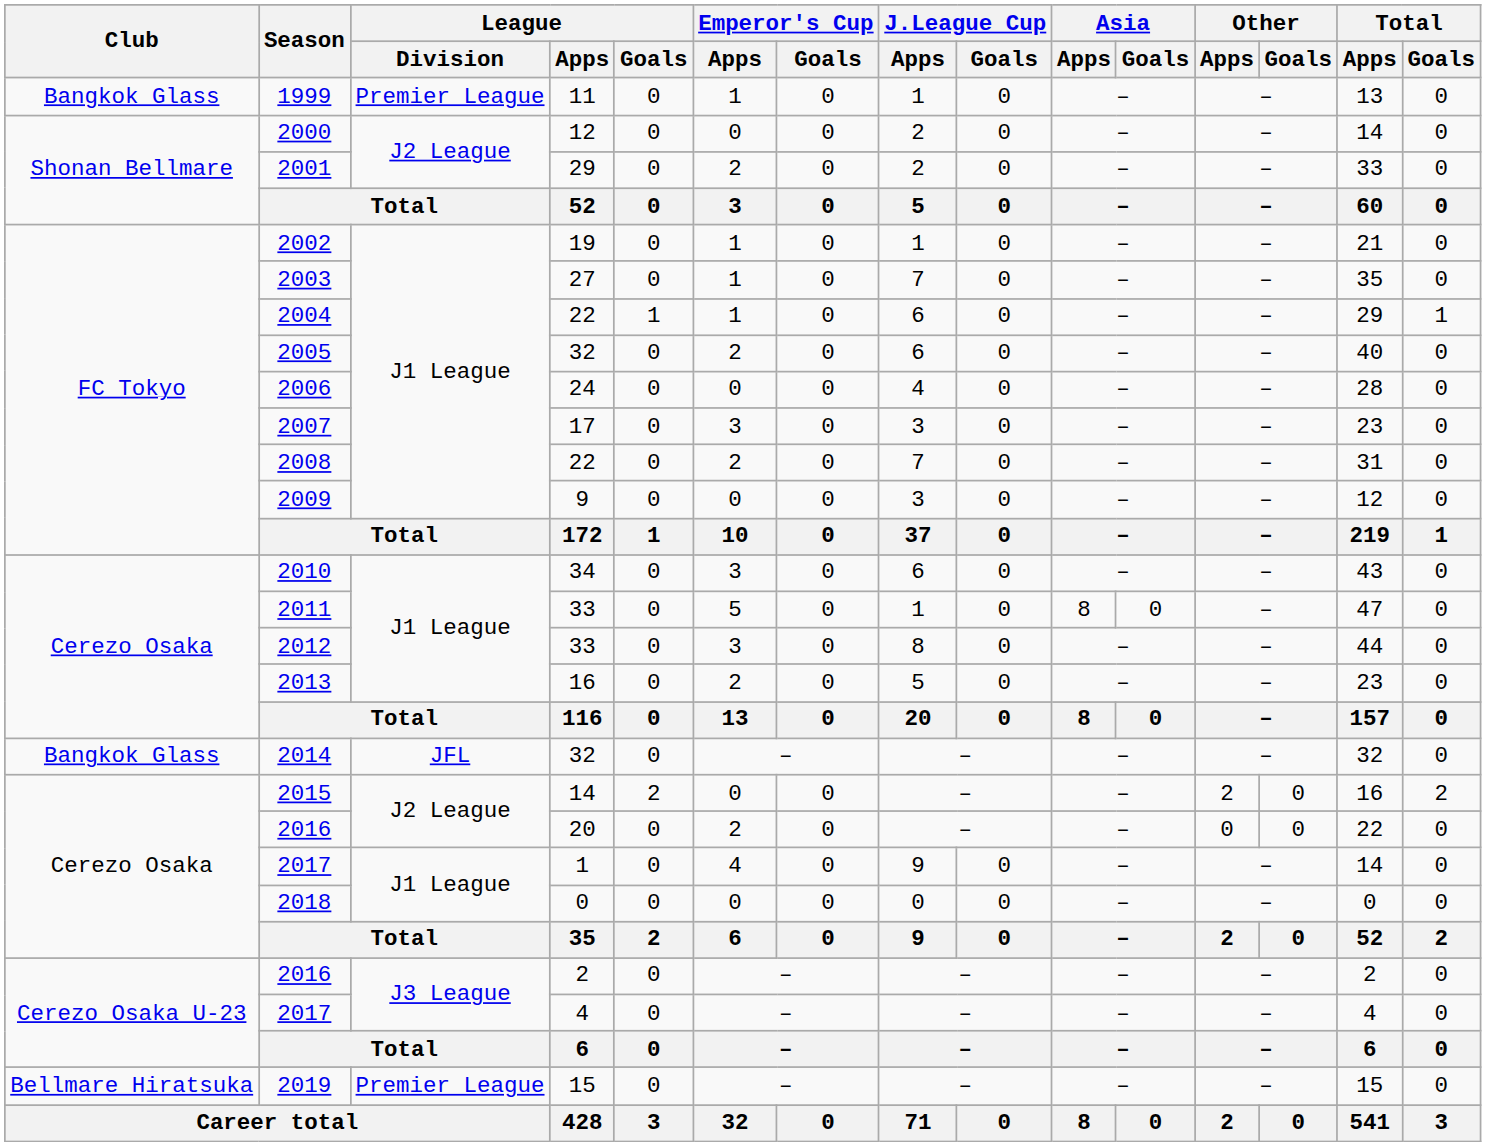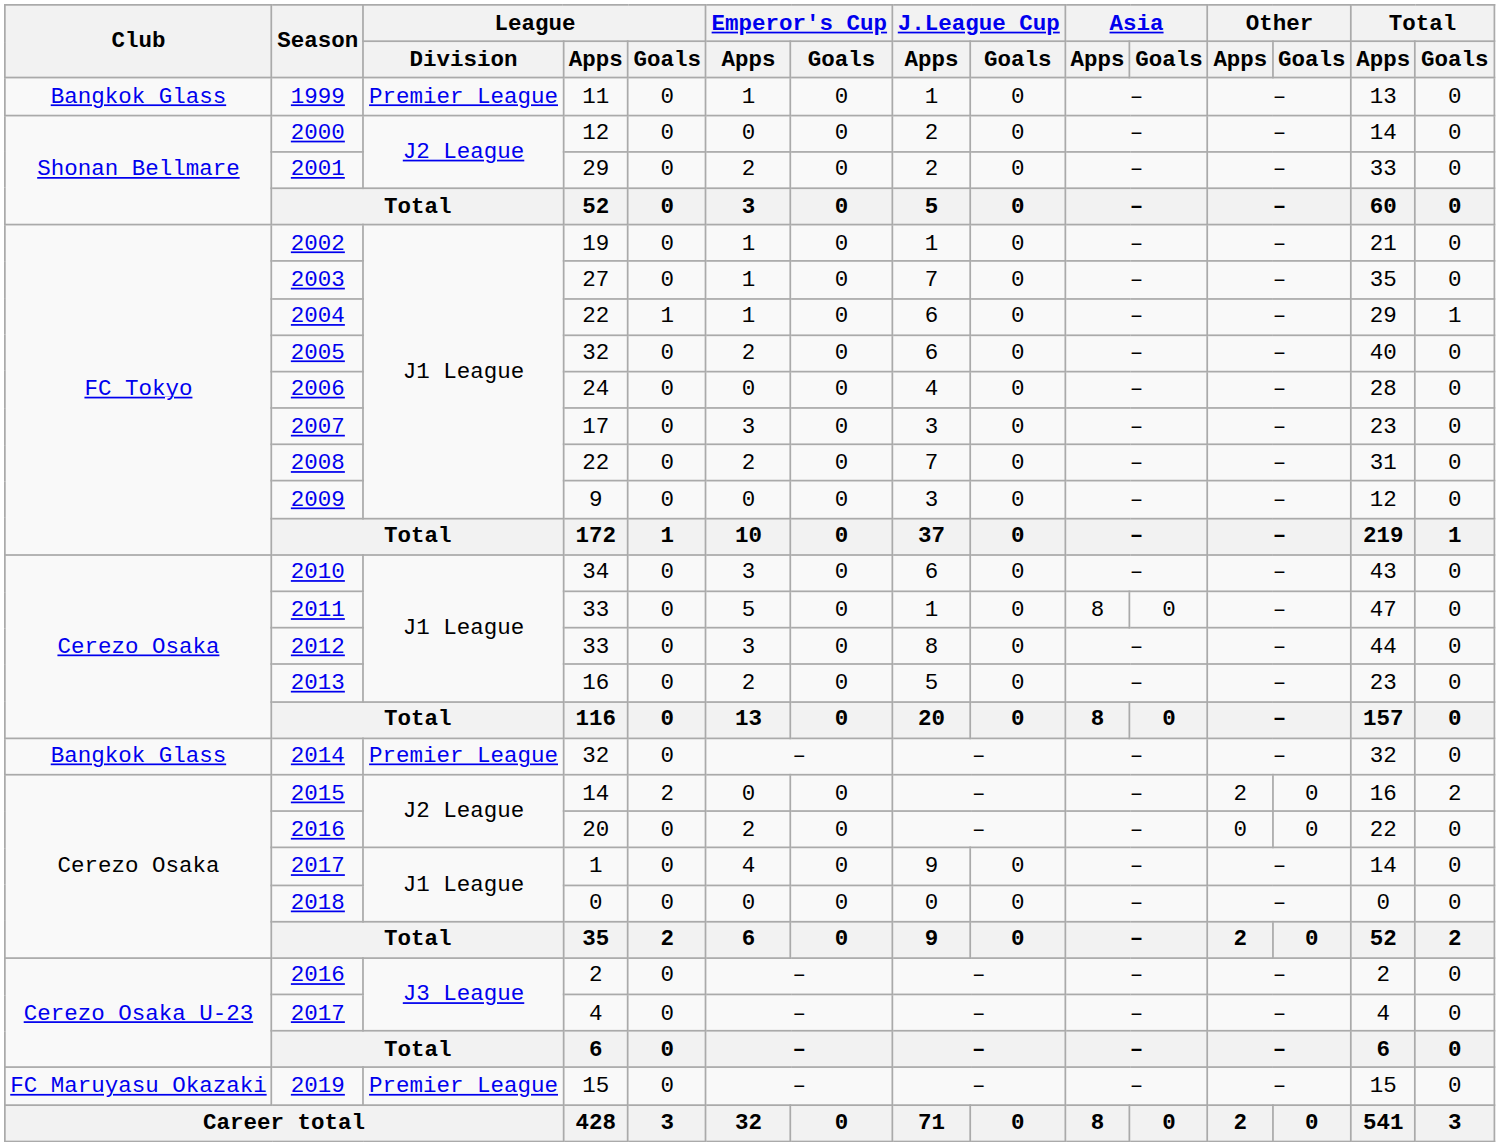2014 | League / Division: JFL -> Premier League
2019 | Club: Bellmare Hiratsuka -> FC Maruyasu Okazaki
